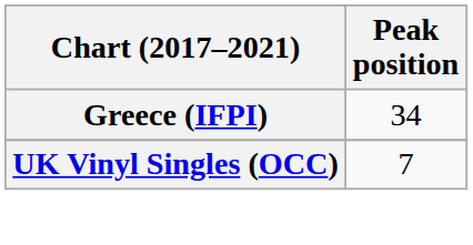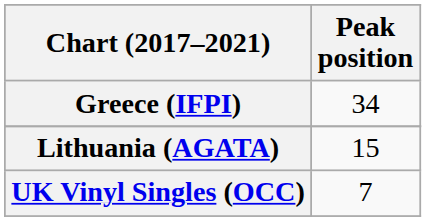+ row: Lithuania (AGATA) | 15
